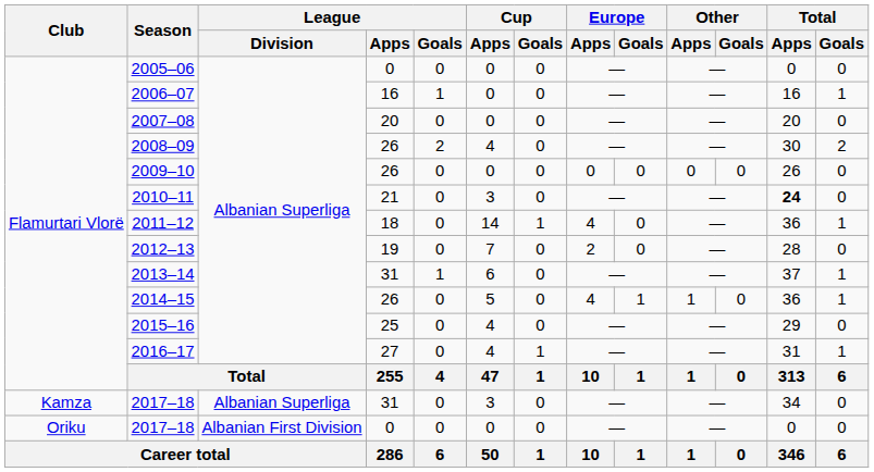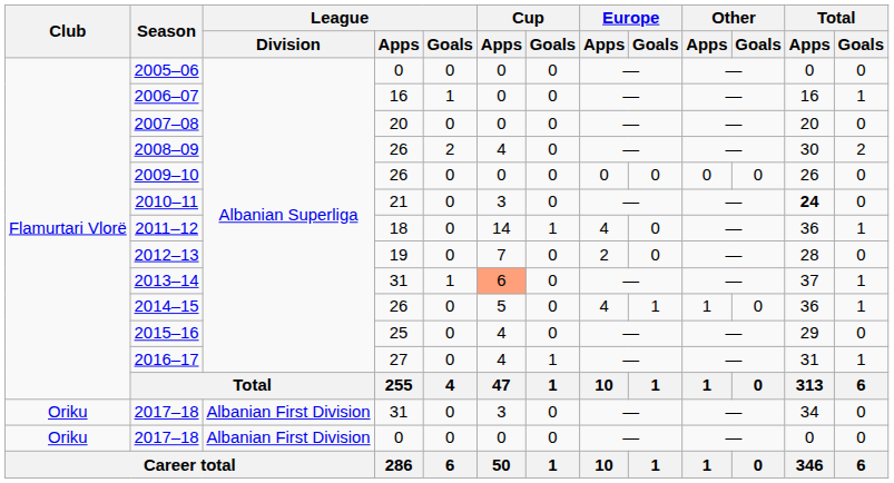2013–14 | Cup / Apps: no background -> lightsalmon background
2017–18 / 31 | Club: Kamza -> Oriku
2017–18 / 31 | League / Division: Albanian Superliga -> Albanian First Division
